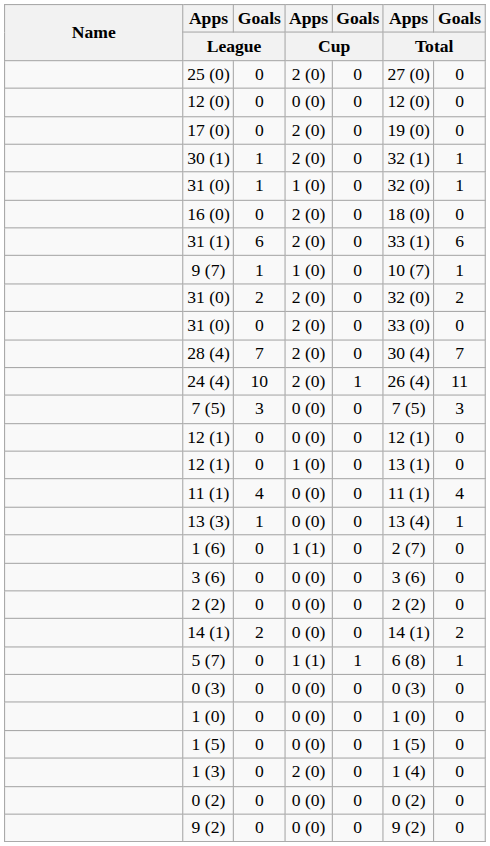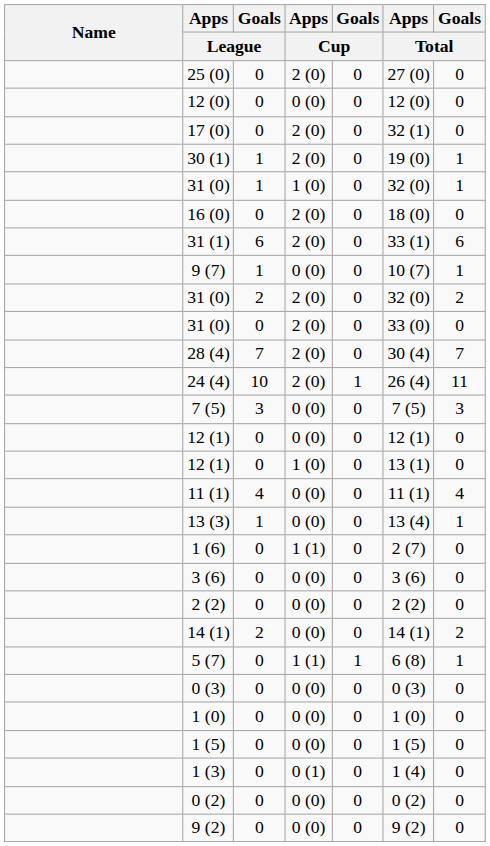17 (0) | Apps / Total: 19 (0) -> 32 (1)
30 (1) | Apps / Total: 32 (1) -> 19 (0)
9 (7) | Apps / Cup: 1 (0) -> 0 (0)
1 (3) | Apps / Cup: 2 (0) -> 0 (1)
